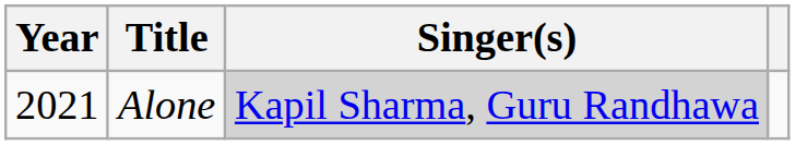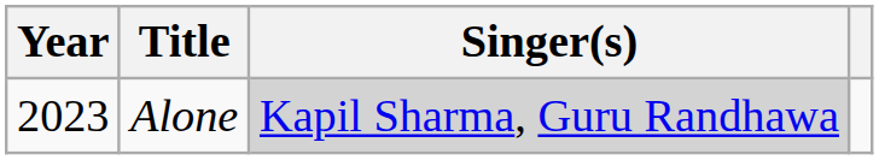Alone | Year: 2021 -> 2023
